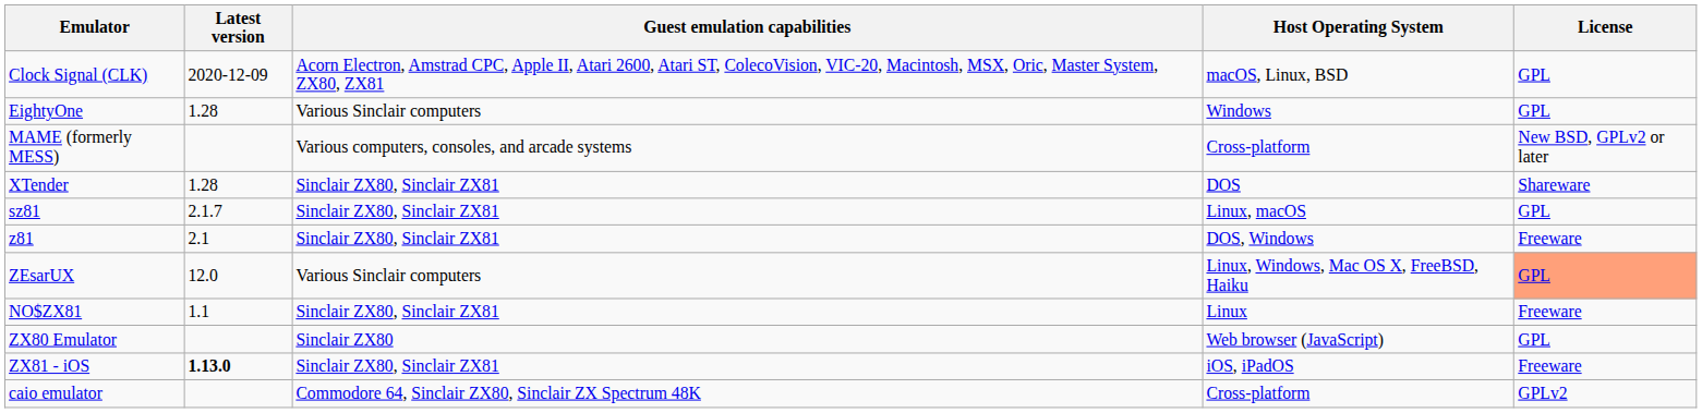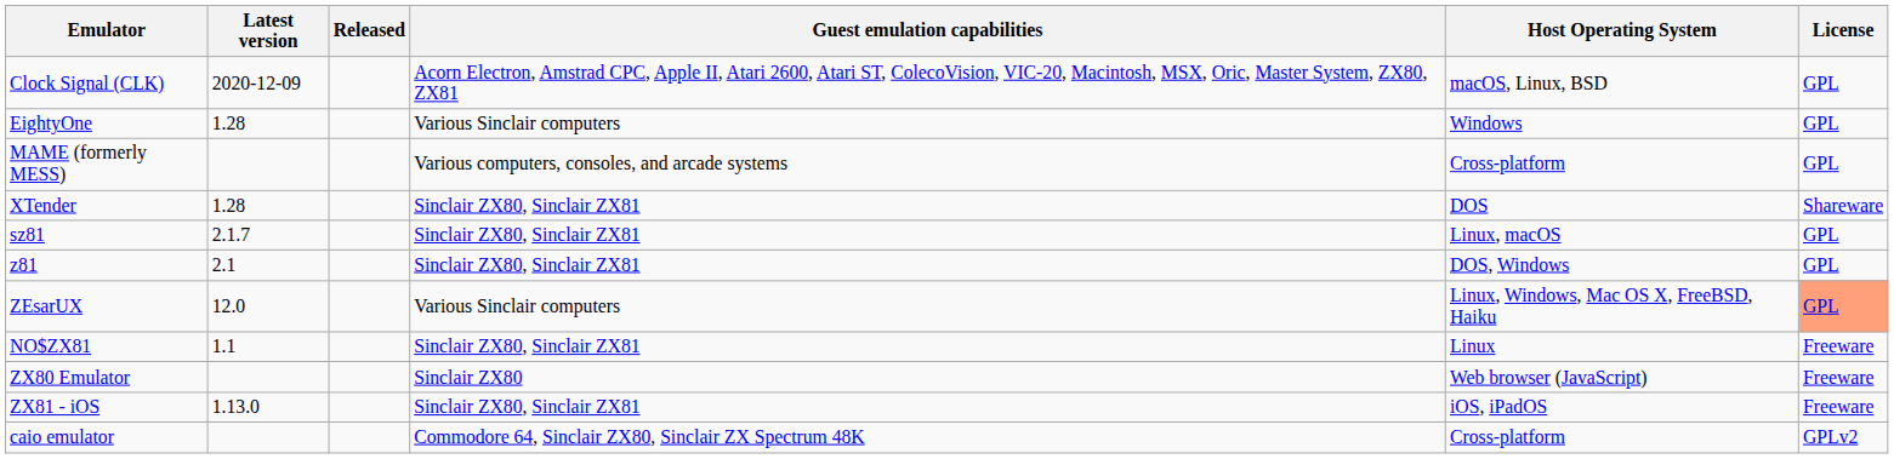+ column: Released
MAME (formerly MESS) | License: New BSD, GPLv2 or later -> GPL
z81 | License: Freeware -> GPL
ZX80 Emulator | License: GPL -> Freeware
ZX81 - iOS | Latest version: bold -> normal
